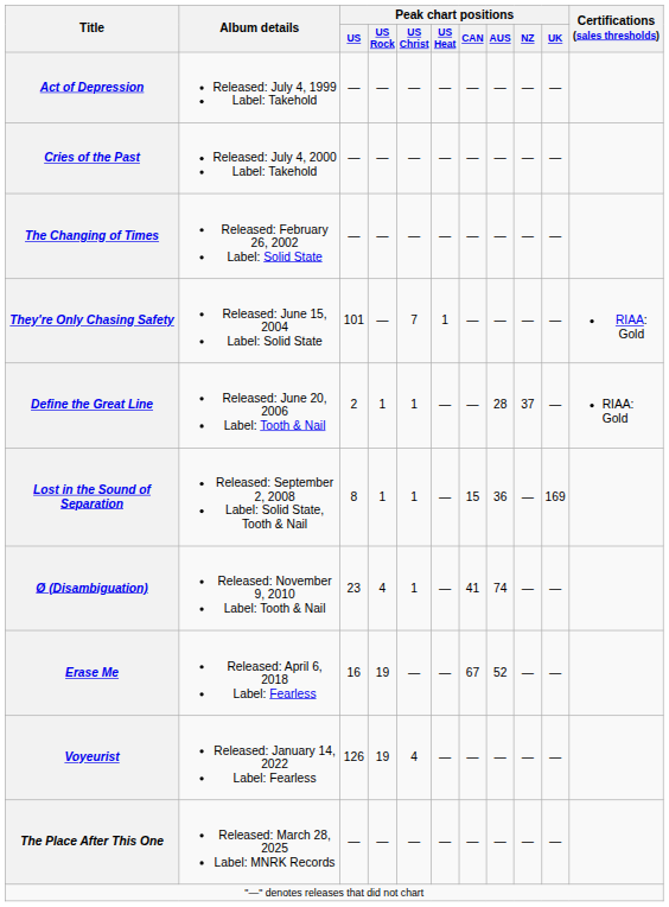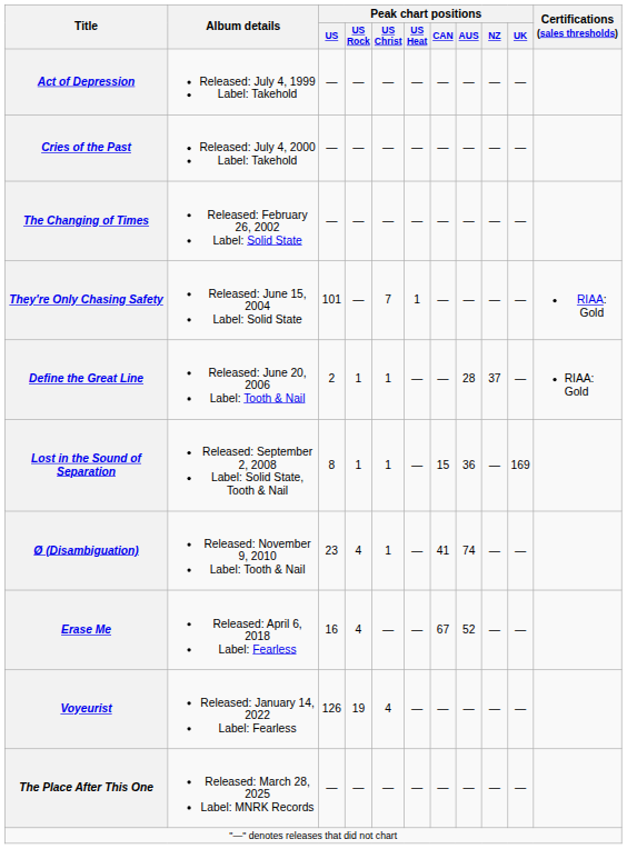Erase Me | Peak chart positions / US Rock: 19 -> 4
